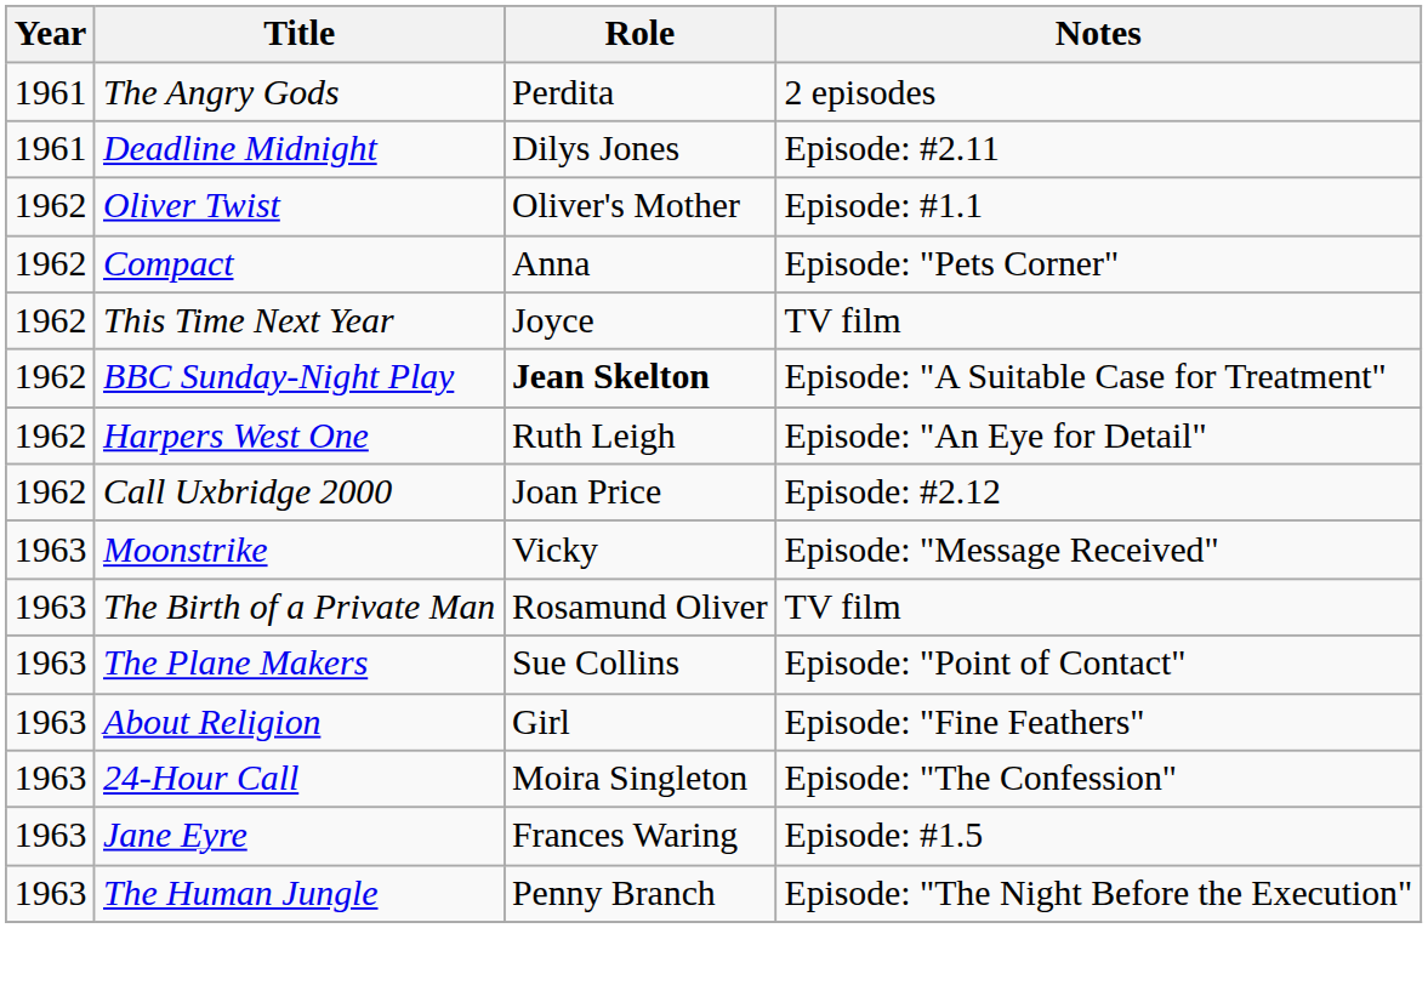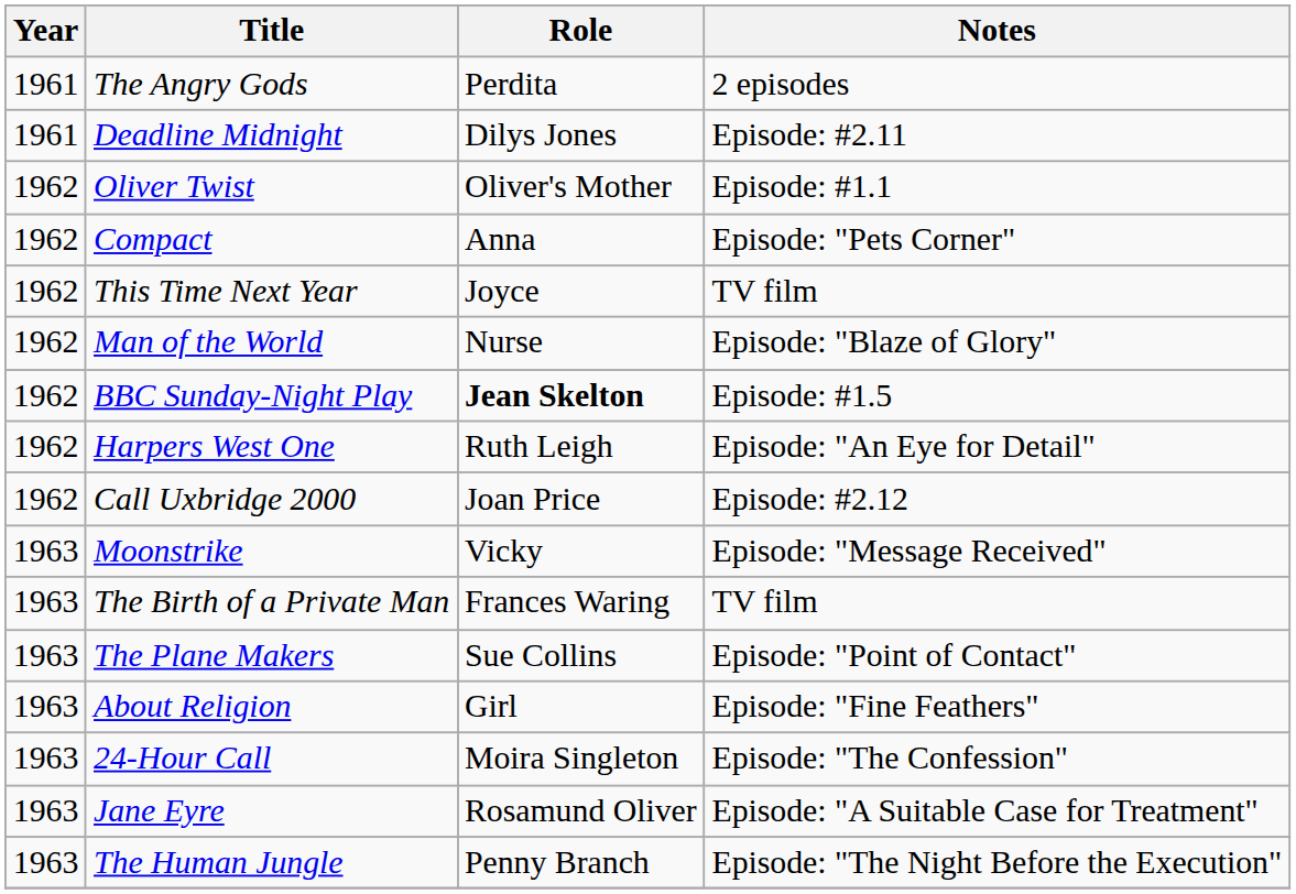+ row: 1962 | Man of the World | Nurse | Episode: "Blaze of Glory"
BBC Sunday-Night Play | Notes: Episode: "A Suitable Case for Treatment" -> Episode: #1.5
The Birth of a Private Man | Role: Rosamund Oliver -> Frances Waring
Jane Eyre | Role: Frances Waring -> Rosamund Oliver
Jane Eyre | Notes: Episode: #1.5 -> Episode: "A Suitable Case for Treatment"
